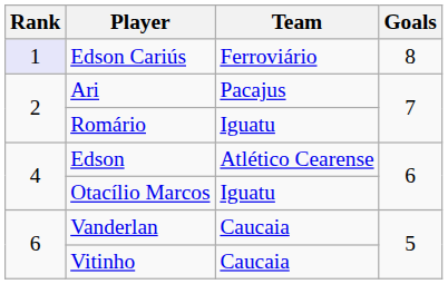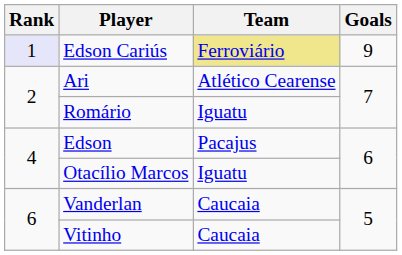Edson Cariús | Team: no background -> khaki background
Edson Cariús | Goals: 8 -> 9
Ari | Team: Pacajus -> Atlético Cearense
Edson | Team: Atlético Cearense -> Pacajus
